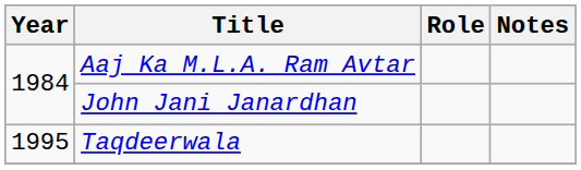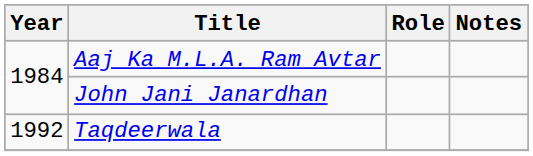Taqdeerwala | Year: 1995 -> 1992
